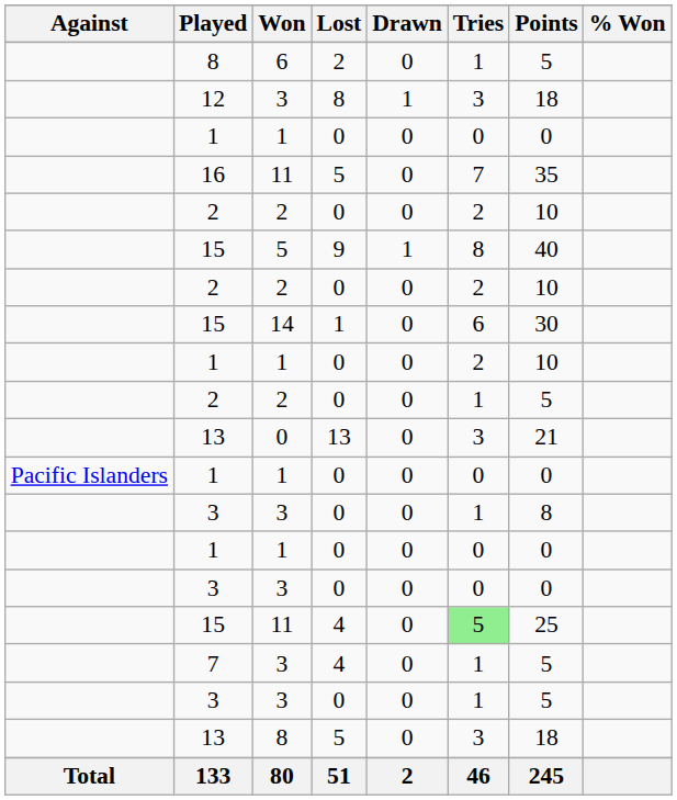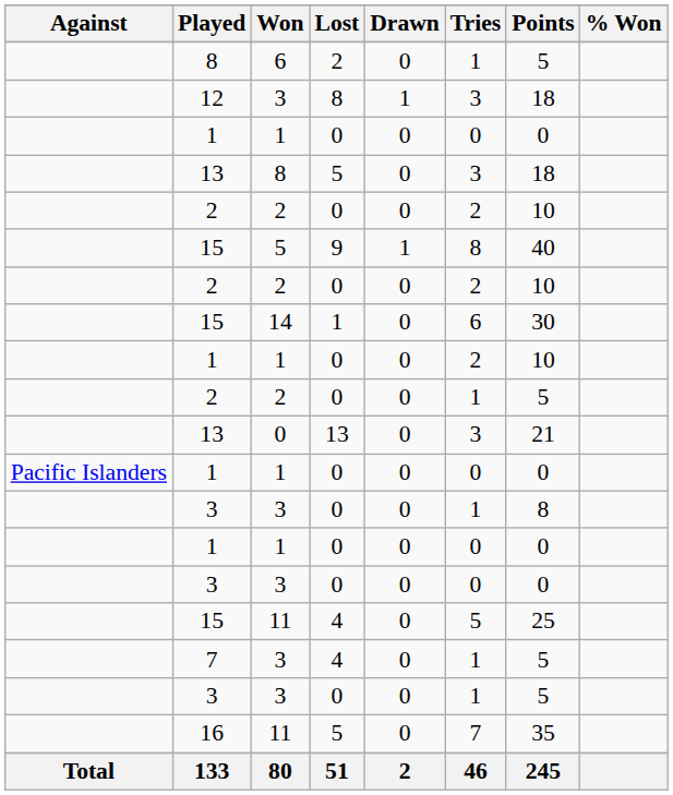rows swapped: 13 / 8 <-> 16
15 / 11 | Tries: lightgreen background -> no background
